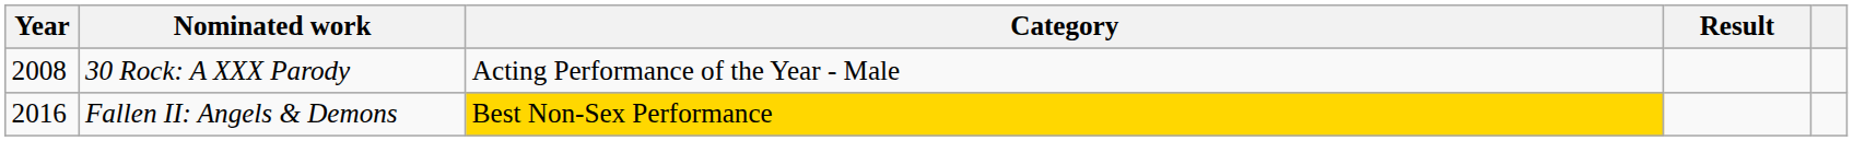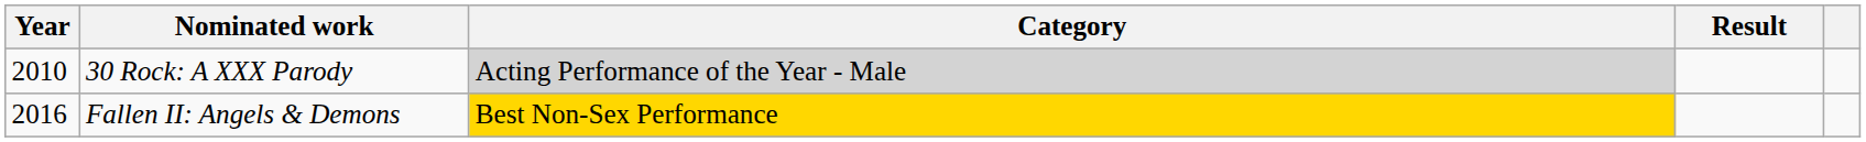30 Rock: A XXX Parody | Year: 2008 -> 2010
30 Rock: A XXX Parody | Category: no background -> lightgrey background
